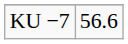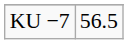KU −7 | column 2: 56.6 -> 56.5
